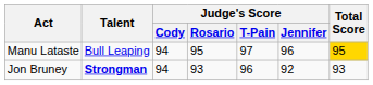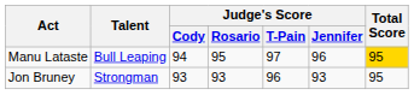Jon Bruney | Talent: bold -> normal
Jon Bruney | Judge's Score / Cody: 94 -> 93
Jon Bruney | Judge's Score / Jennifer: 92 -> 93
Jon Bruney | Total Score: 93 -> 95
